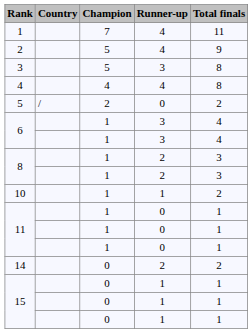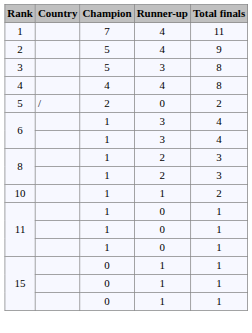- row: 14 | 0 | 2 | 2
